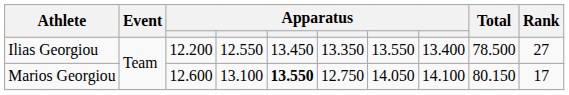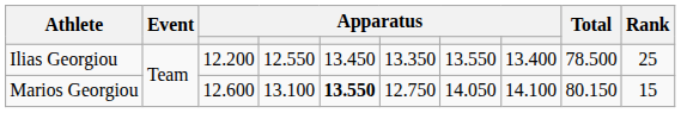Ilias Georgiou | Rank: 27 -> 25
Marios Georgiou | Rank: 17 -> 15
